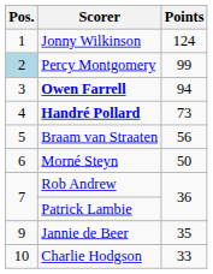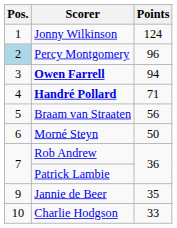Percy Montgomery | Points: 99 -> 96
Handré Pollard | Points: 73 -> 71
